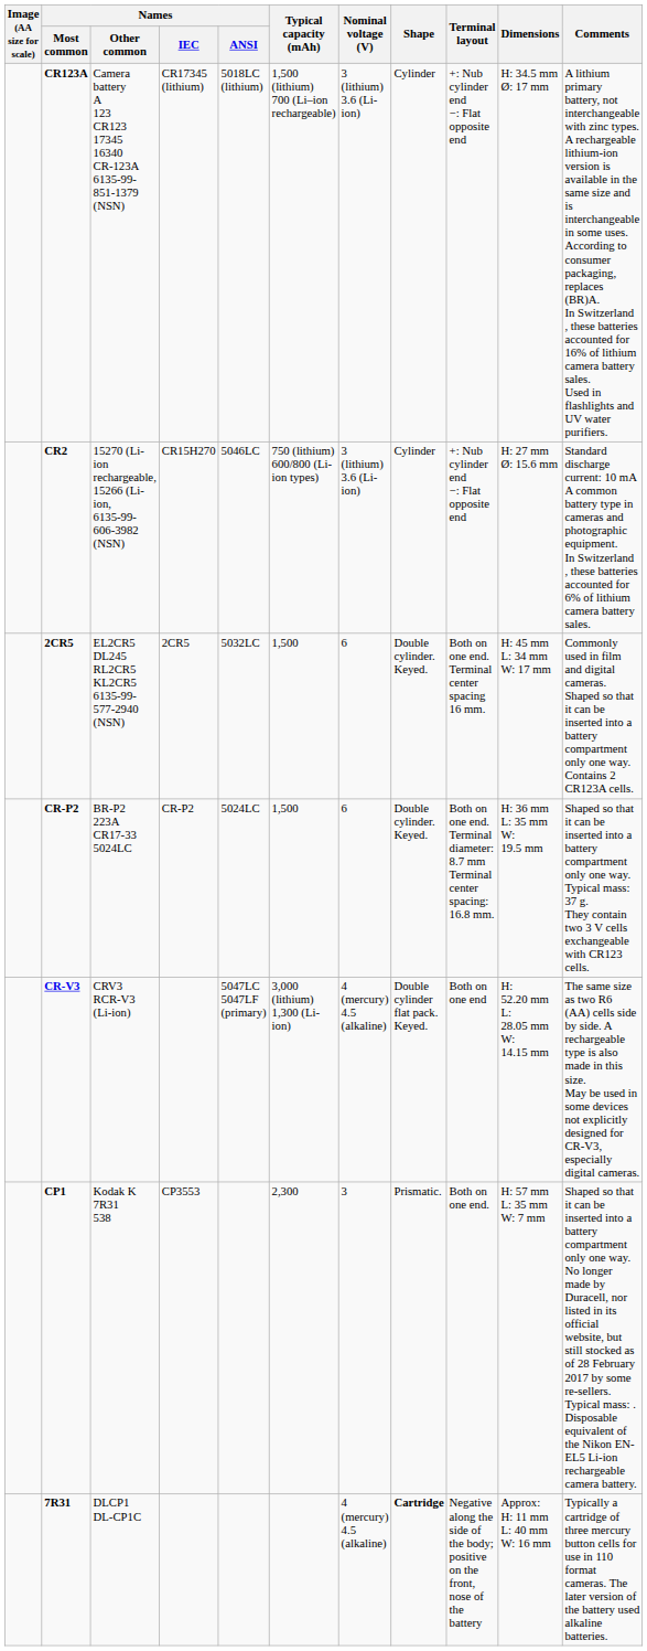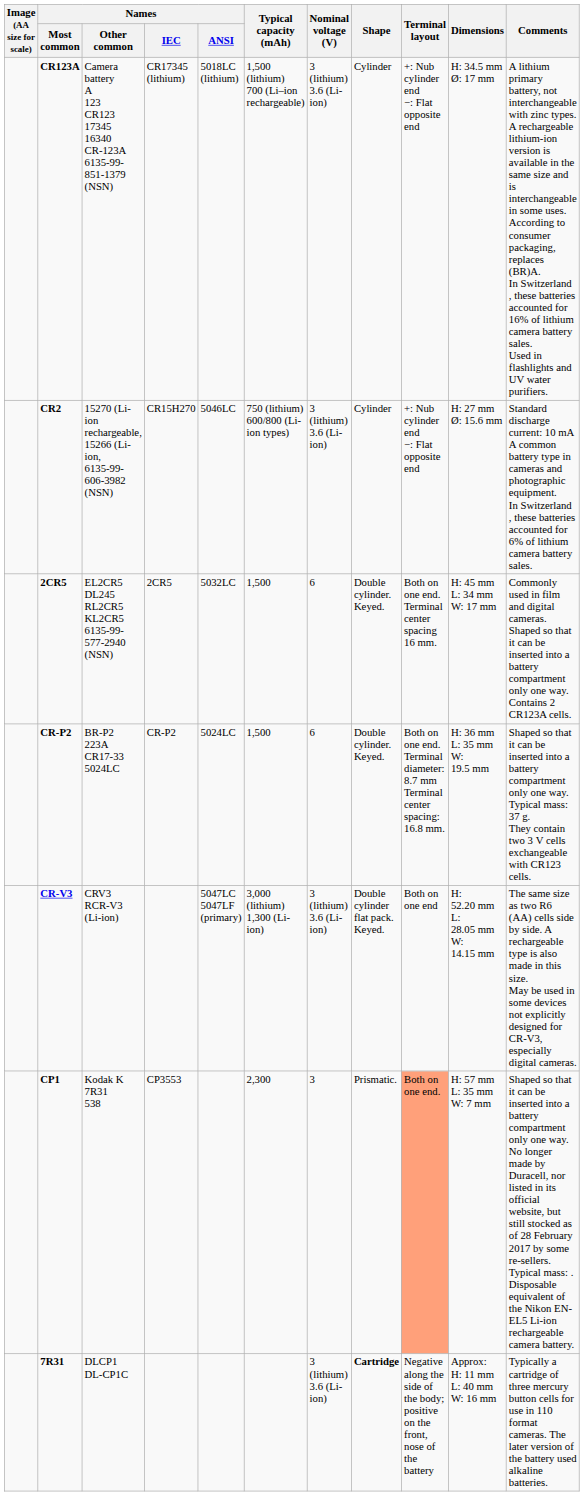CR-V3 | Nominal voltage (V): 4 (mercury) 4.5 (alkaline) -> 3 (lithium) 3.6 (Li-ion)
CP1 | Terminal layout: no background -> lightsalmon background
7R31 | Nominal voltage (V): 4 (mercury) 4.5 (alkaline) -> 3 (lithium) 3.6 (Li-ion)
